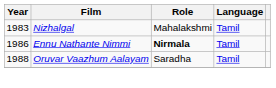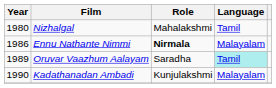Nizhalgal | Year: 1983 -> 1980
Ennu Nathante Nimmi | Language: Tamil -> Malayalam
Oruvar Vaazhum Aalayam | Year: 1988 -> 1989
Oruvar Vaazhum Aalayam | Language: no background -> paleturquoise background
+ row: 1990 | Kadathanadan Ambadi | Kunjulakshmi | Malayalam
